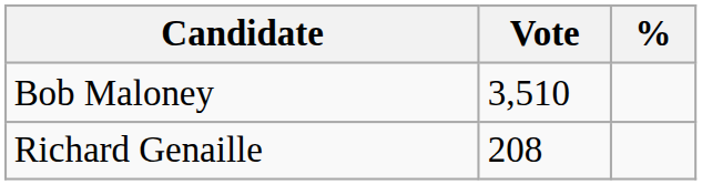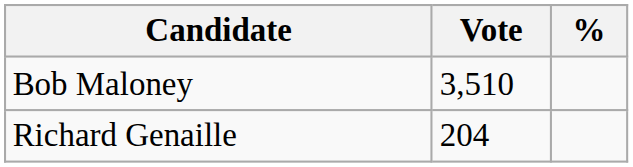Richard Genaille | Vote: 208 -> 204
